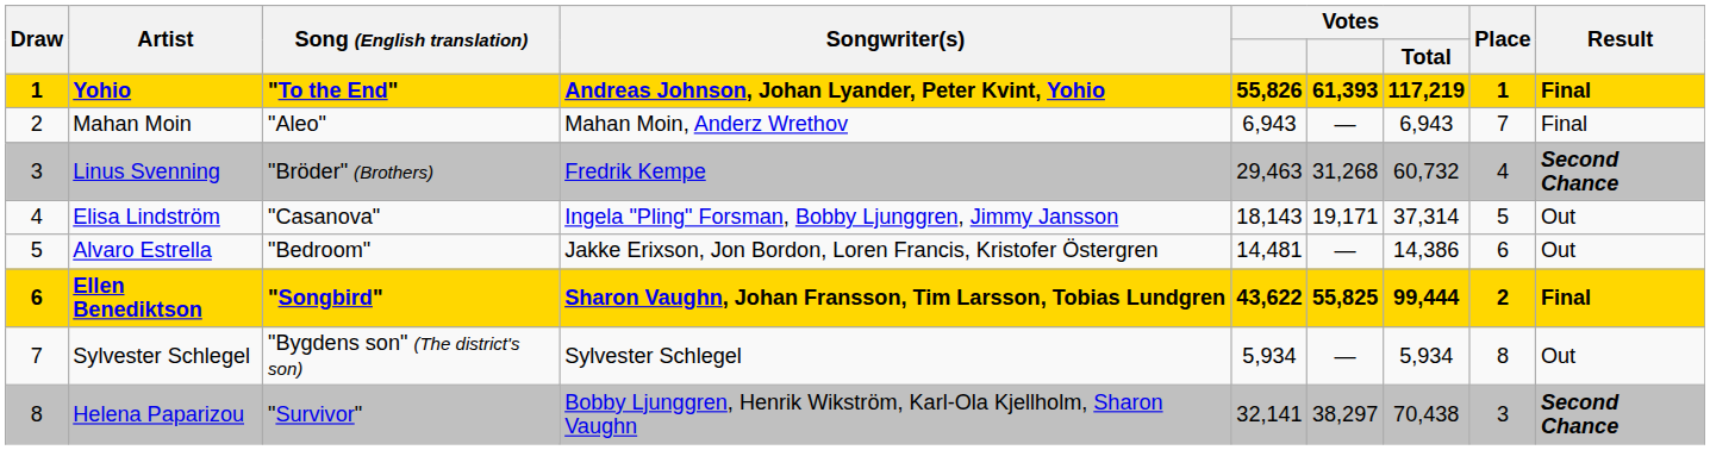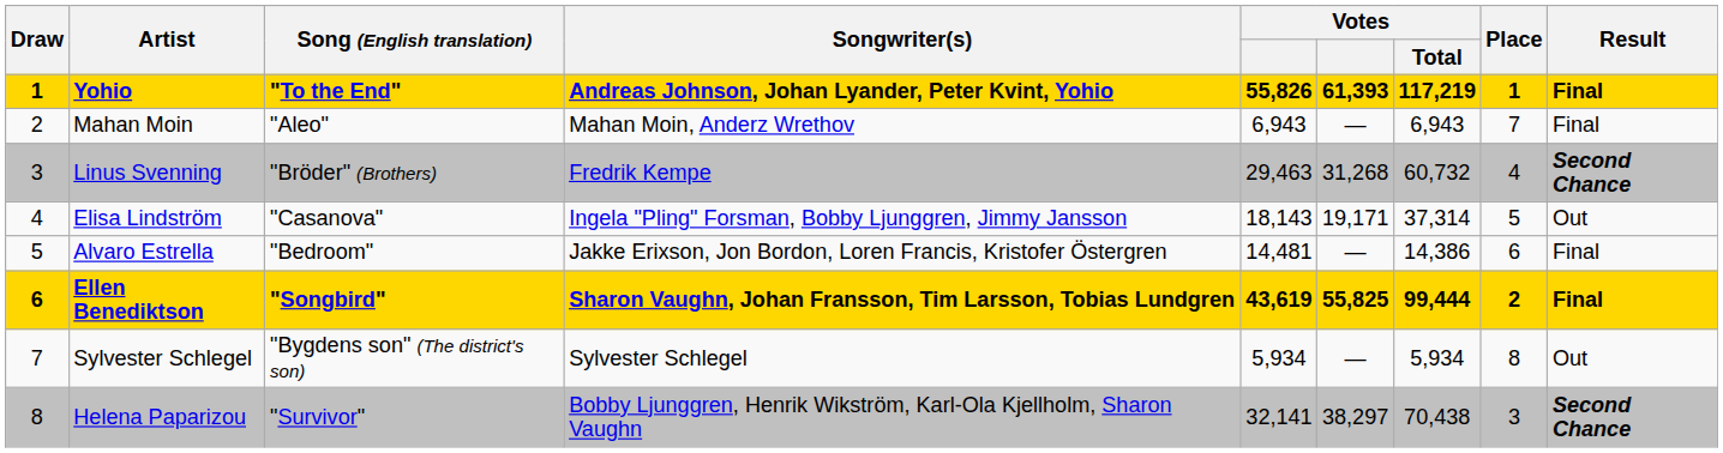Alvaro Estrella | Result: Out -> Final
Ellen Benediktson | column 5: 43,622 -> 43,619
